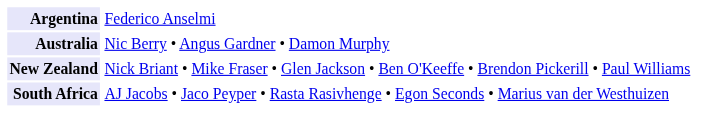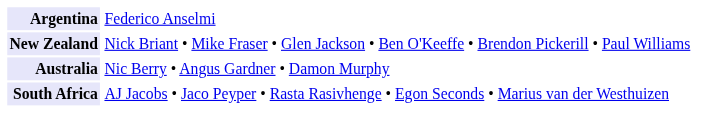rows swapped: Australia <-> New Zealand
